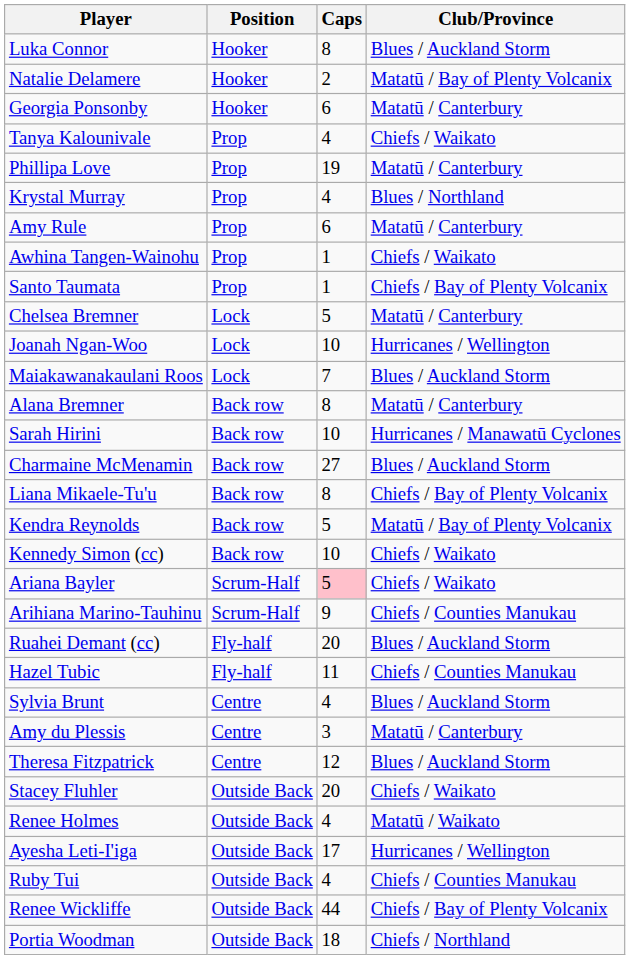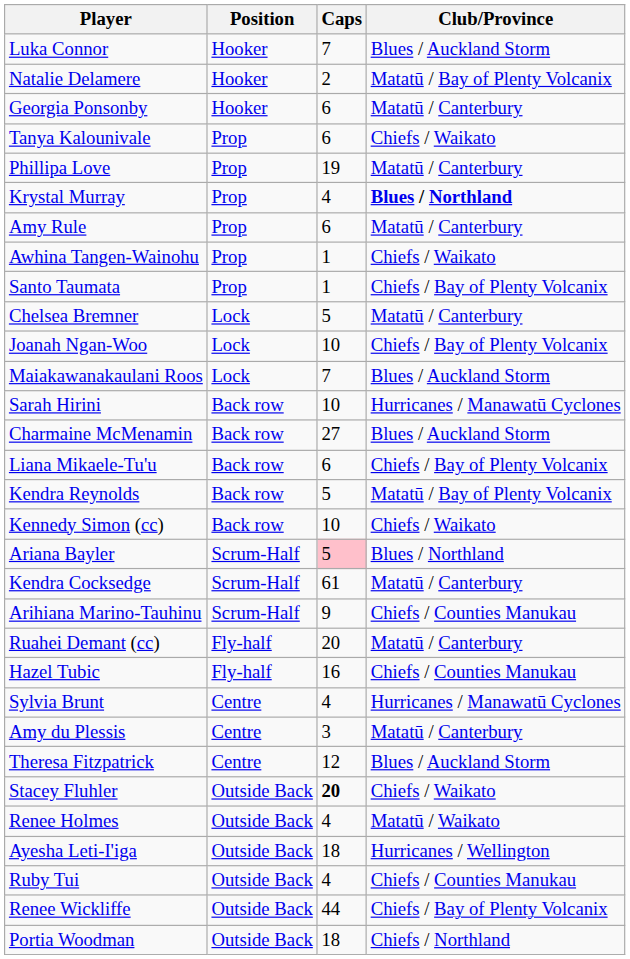Luka Connor | Caps: 8 -> 7
Tanya Kalounivale | Caps: 4 -> 6
Krystal Murray | Club/Province: normal -> bold
Joanah Ngan-Woo | Club/Province: Hurricanes / Wellington -> Chiefs / Bay of Plenty Volcanix
- row: Alana Bremner | Back row | 8 | Matatū / Canterbury
Liana Mikaele-Tu'u | Caps: 8 -> 6
Ariana Bayler | Club/Province: Chiefs / Waikato -> Blues / Northland
+ row: Kendra Cocksedge | Scrum-Half | 61 | Matatū / Canterbury
Ruahei Demant (cc) | Club/Province: Blues / Auckland Storm -> Matatū / Canterbury
Hazel Tubic | Caps: 11 -> 16
Sylvia Brunt | Club/Province: Blues / Auckland Storm -> Hurricanes / Manawatū Cyclones
Stacey Fluhler | Caps: normal -> bold
Ayesha Leti-I'iga | Caps: 17 -> 18
